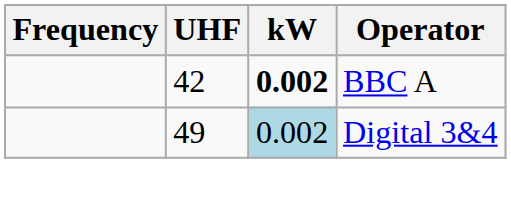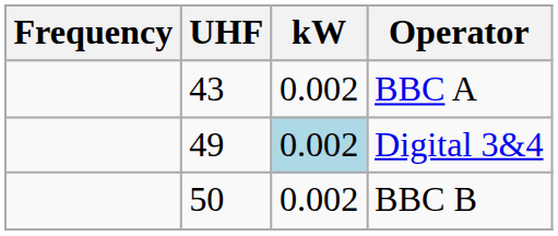BBC A | UHF: 42 -> 43
BBC A | kW: bold -> normal
+ row: 50 | 0.002 | BBC B
